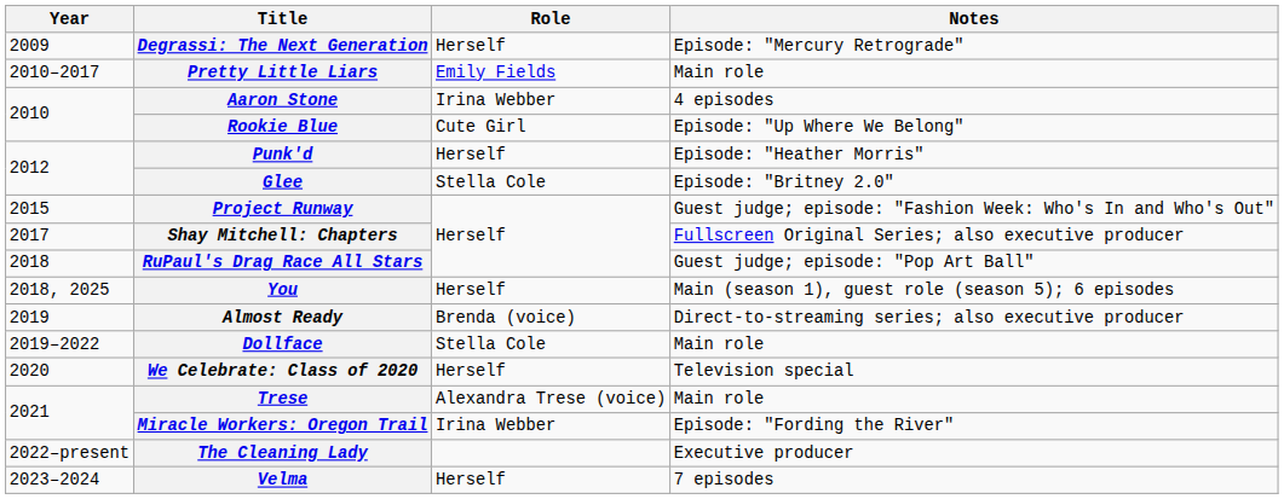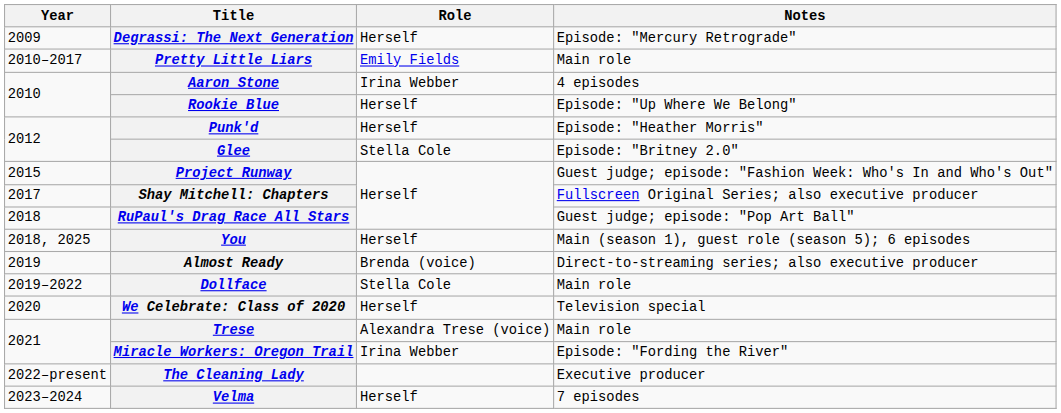Rookie Blue | Role: Cute Girl -> Herself
